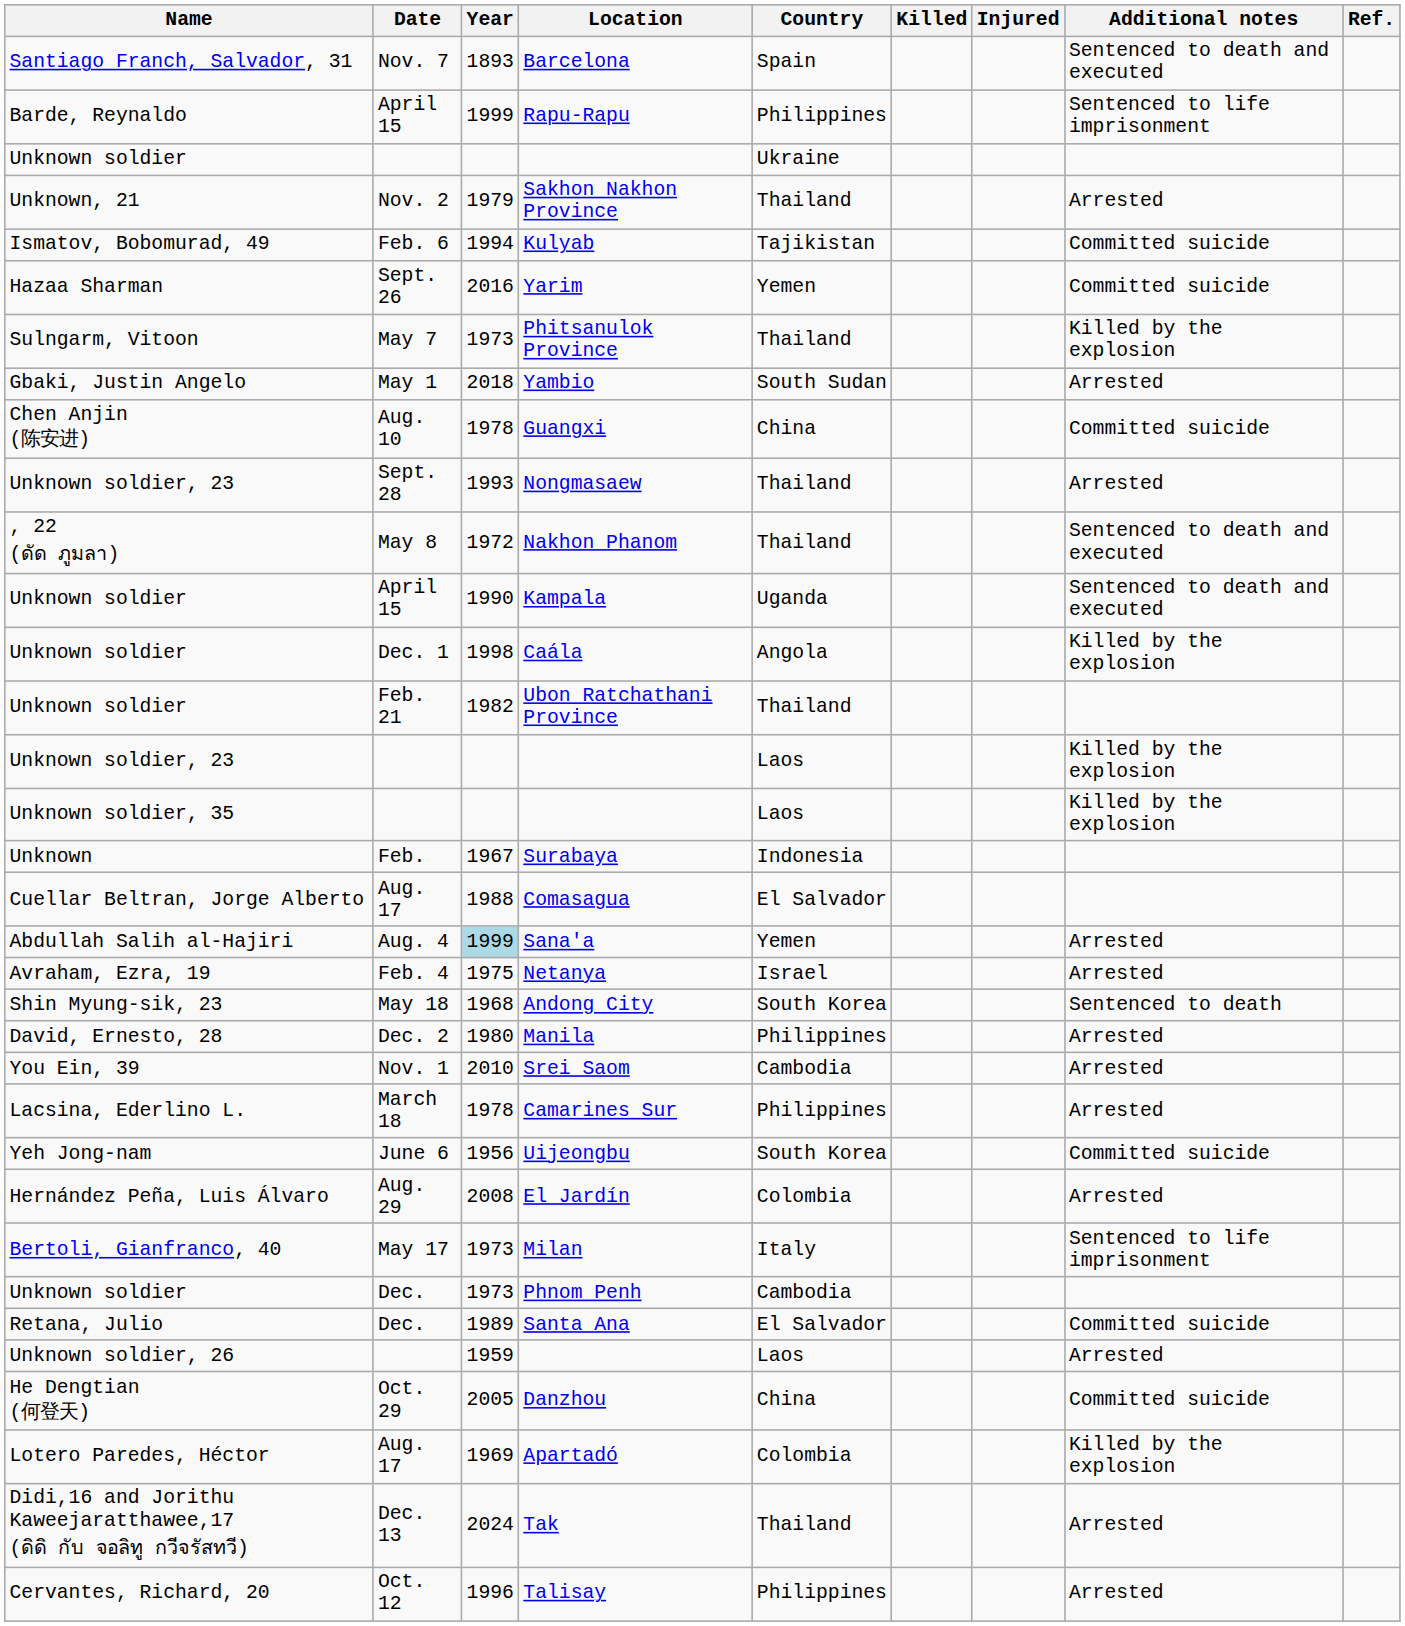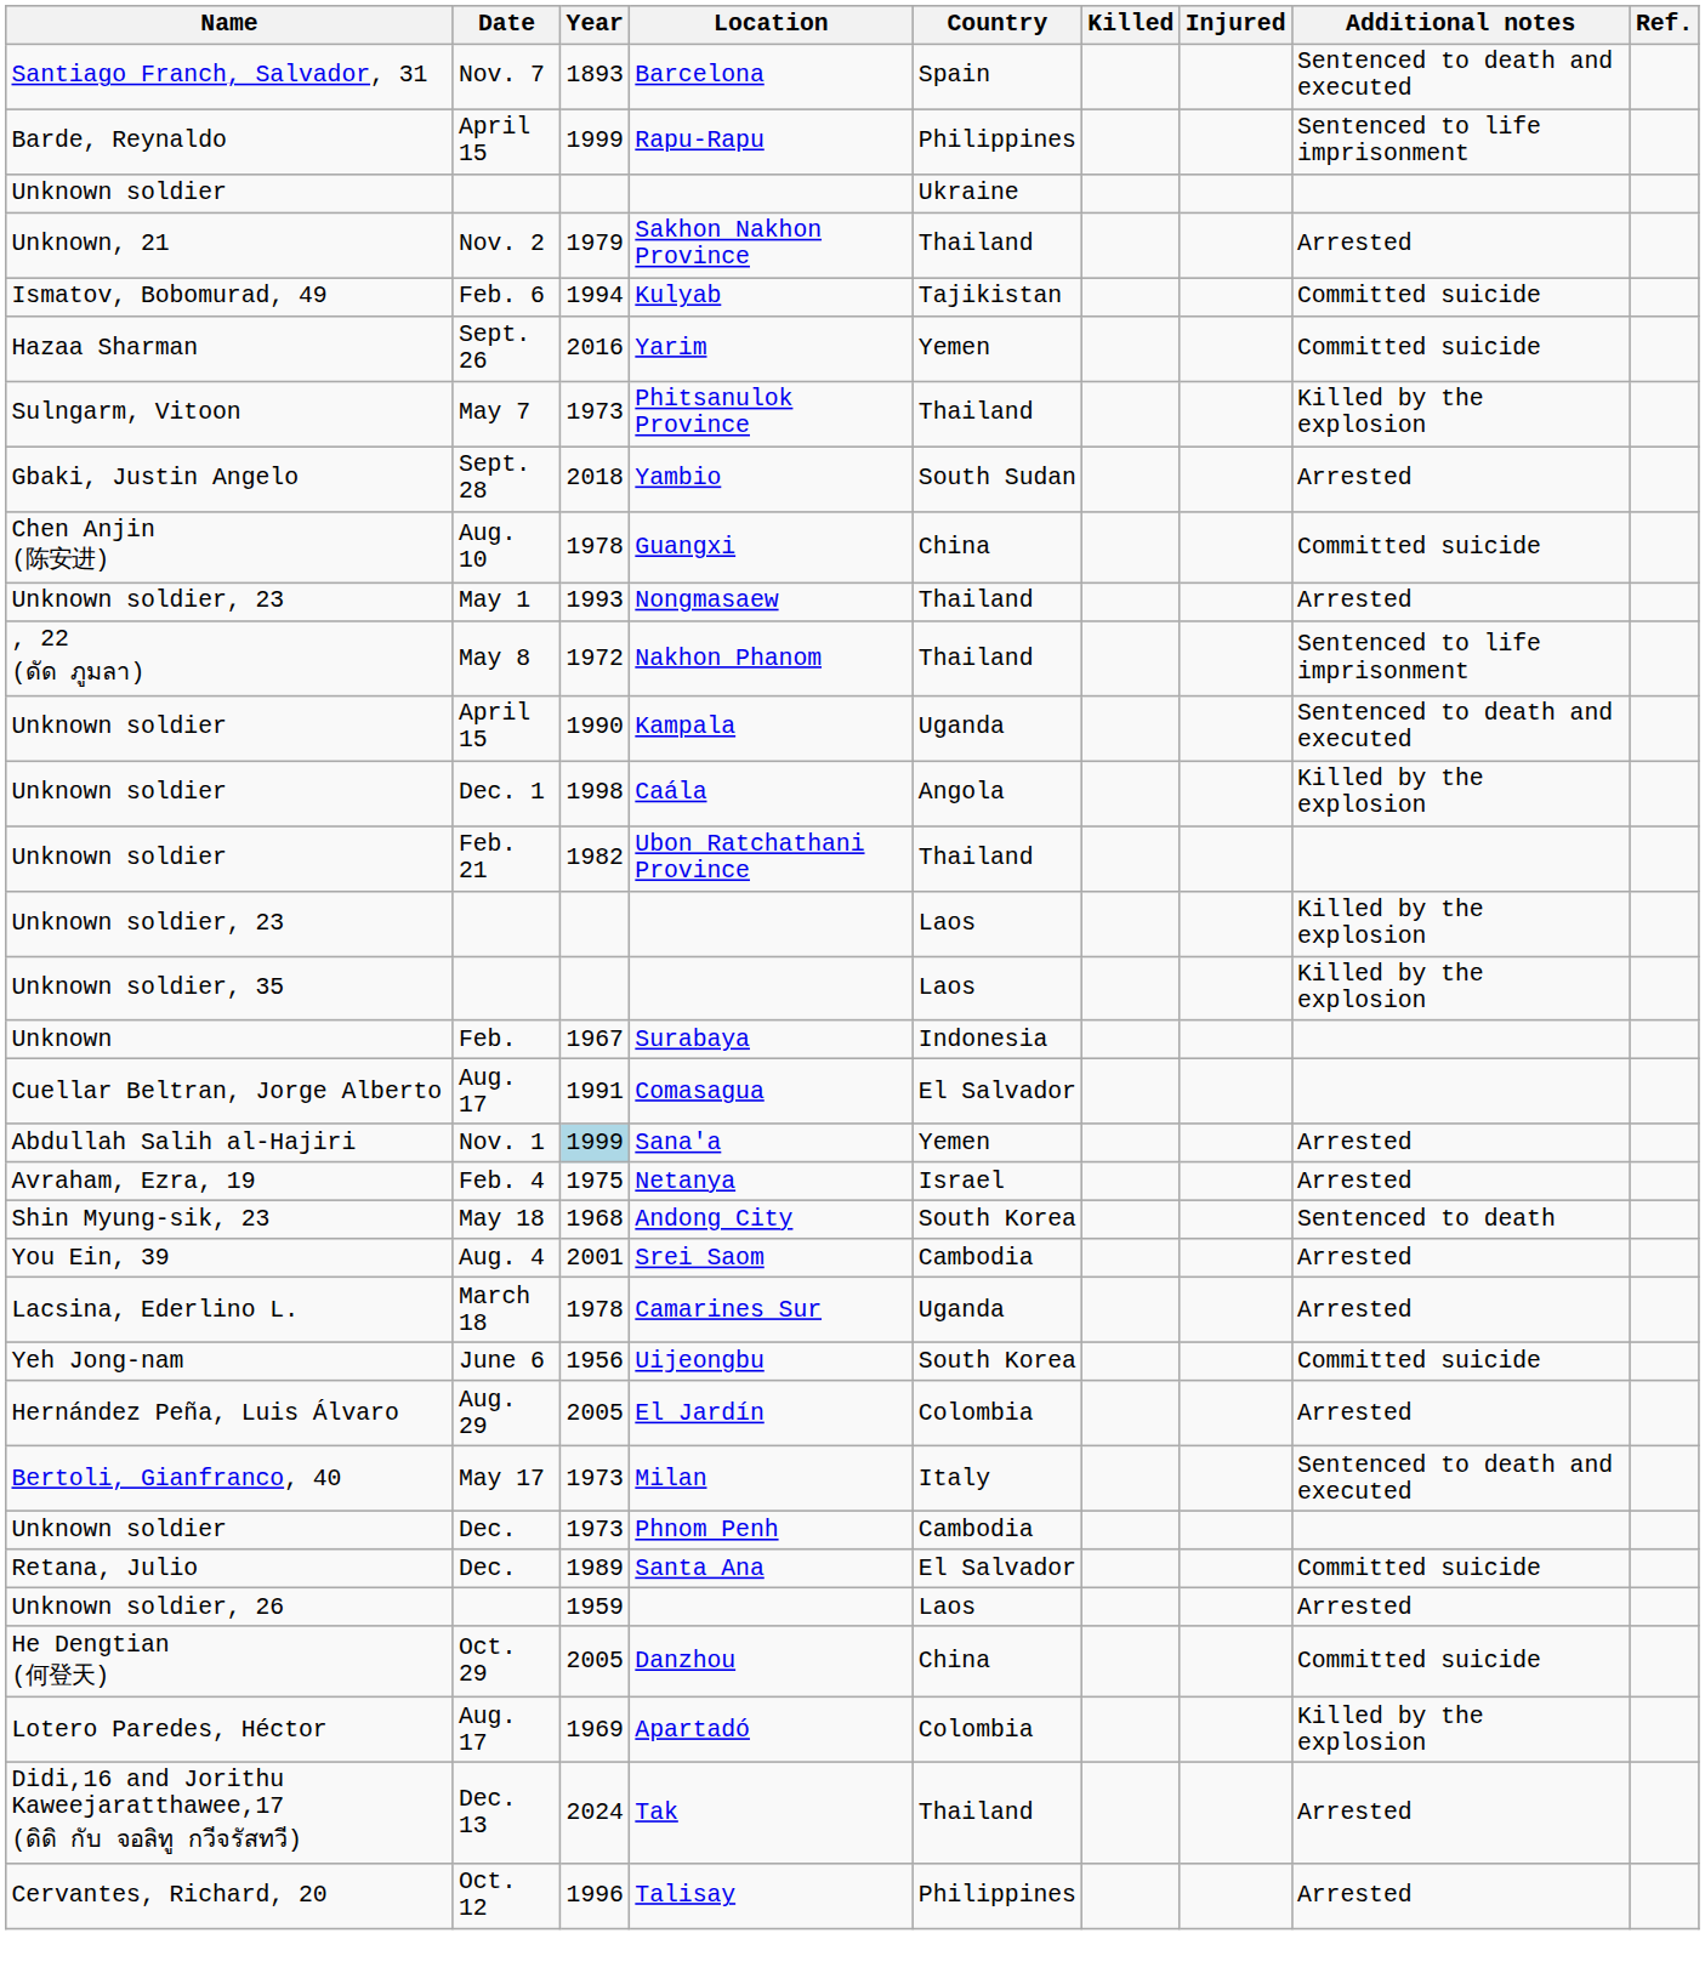Yambio | Date: May 1 -> Sept. 28
Nongmasaew | Date: Sept. 28 -> May 1
Nakhon Phanom | Additional notes: Sentenced to death and executed -> Sentenced to life imprisonment
Comasagua | Year: 1988 -> 1991
Sana'a | Date: Aug. 4 -> Nov. 1
- row: David, Ernesto, 28 | Dec. 2 | 1980 | Manila | Philippines | Arrested
Srei Saom | Date: Nov. 1 -> Aug. 4
Srei Saom | Year: 2010 -> 2001
Camarines Sur | Country: Philippines -> Uganda
El Jardín | Year: 2008 -> 2005
Milan | Additional notes: Sentenced to life imprisonment -> Sentenced to death and executed
